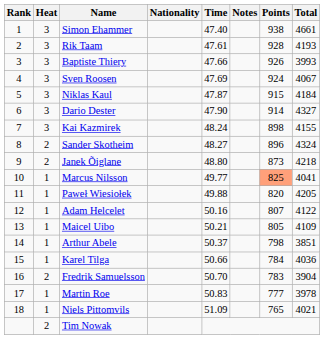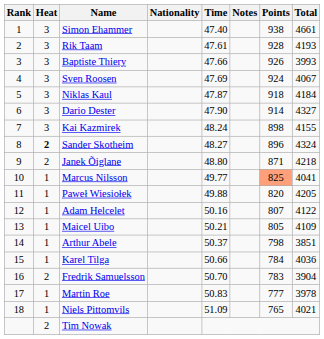Niklas Kaul | Points: 915 -> 918
Sander Skotheim | Heat: normal -> bold
Janek Õiglane | Points: 873 -> 871
